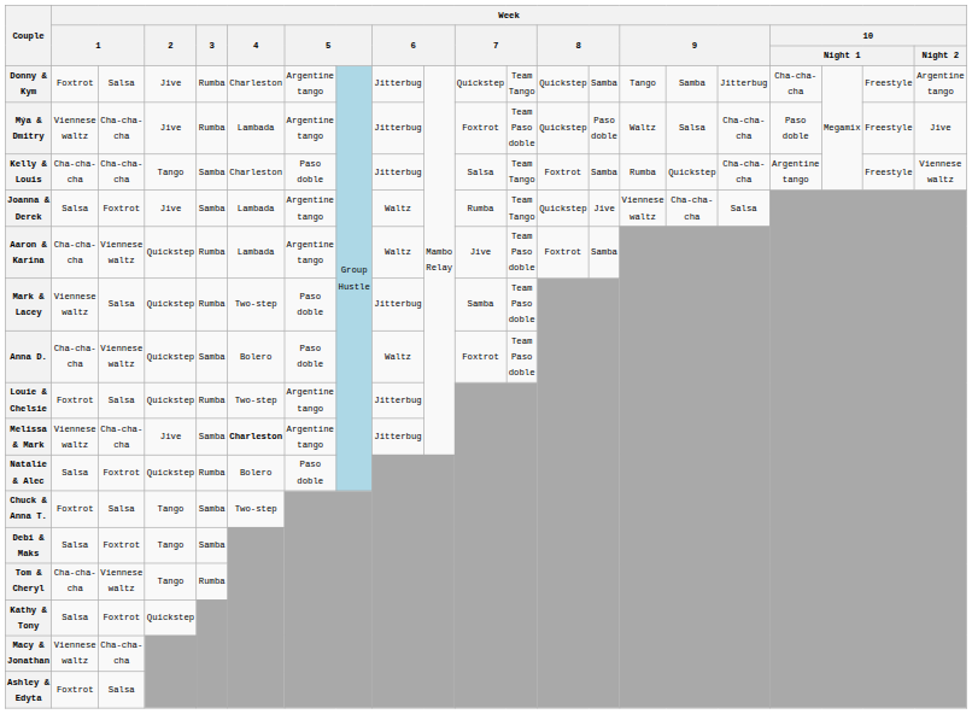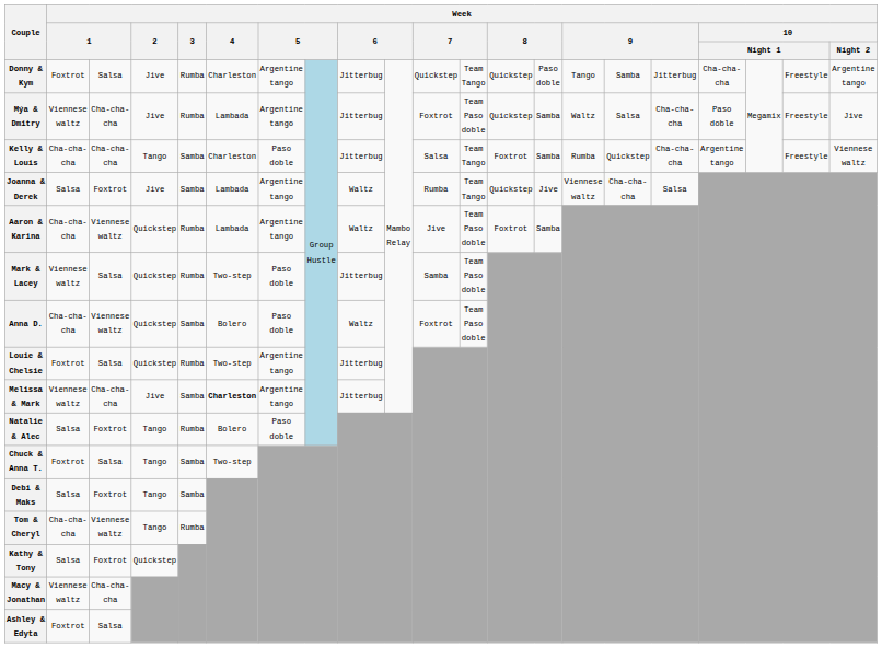Donny & Kym | column 14: Samba -> Paso doble
Mýa & Dmitry | column 14: Paso doble -> Samba
Natalie & Alec | Week / 2: Quickstep -> Tango
